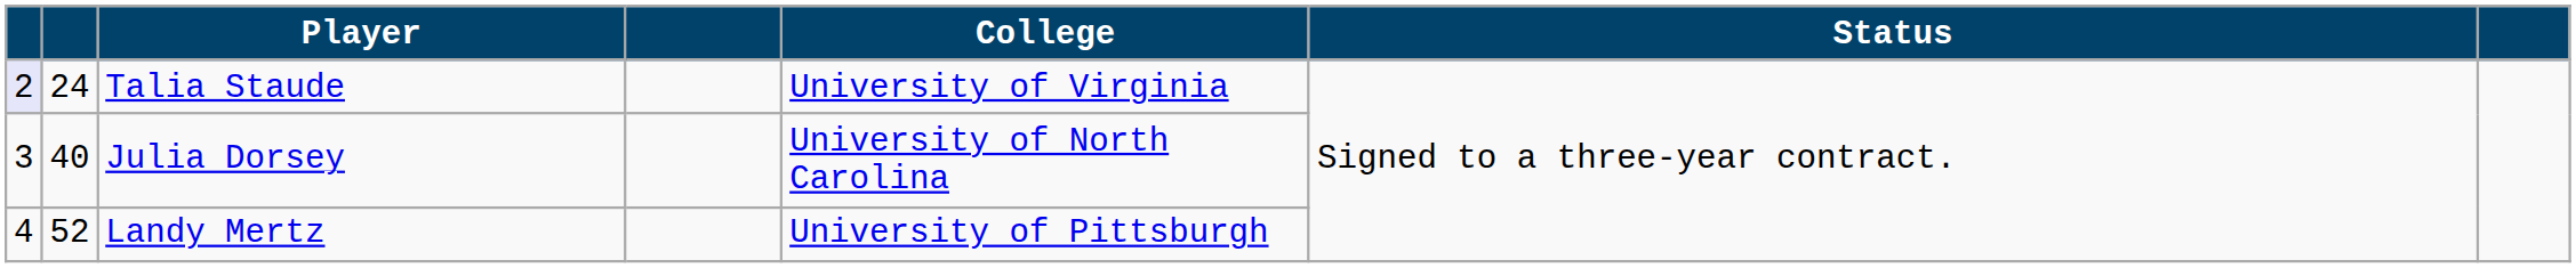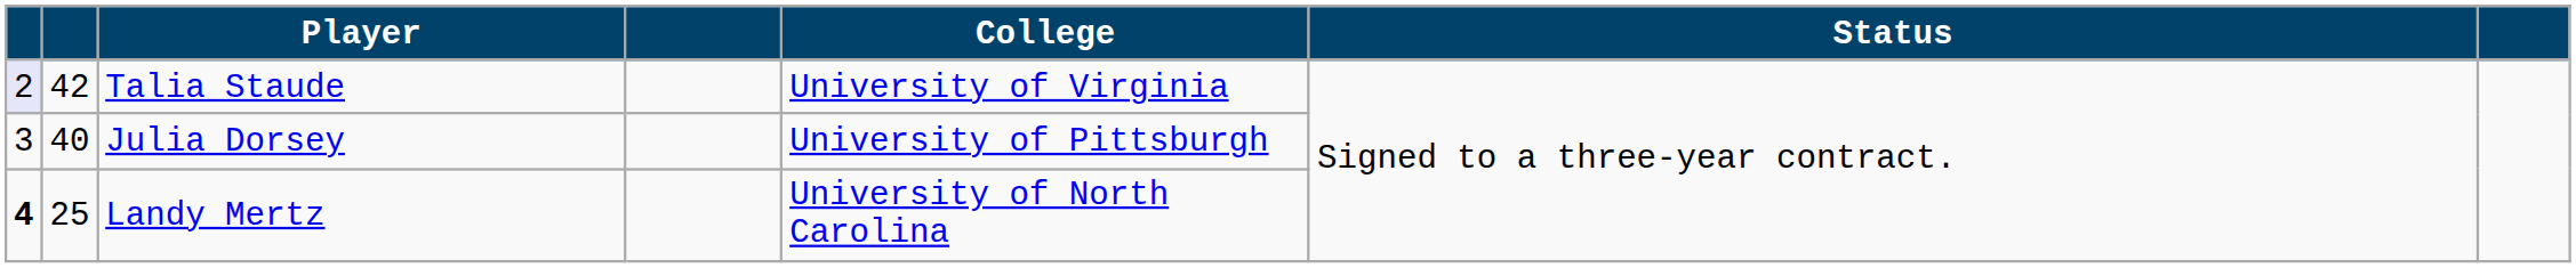Talia Staude | column 2: 24 -> 42
Julia Dorsey | College: University of North Carolina -> University of Pittsburgh
Landy Mertz | column 1: normal -> bold
Landy Mertz | column 2: 52 -> 25
Landy Mertz | College: University of Pittsburgh -> University of North Carolina
